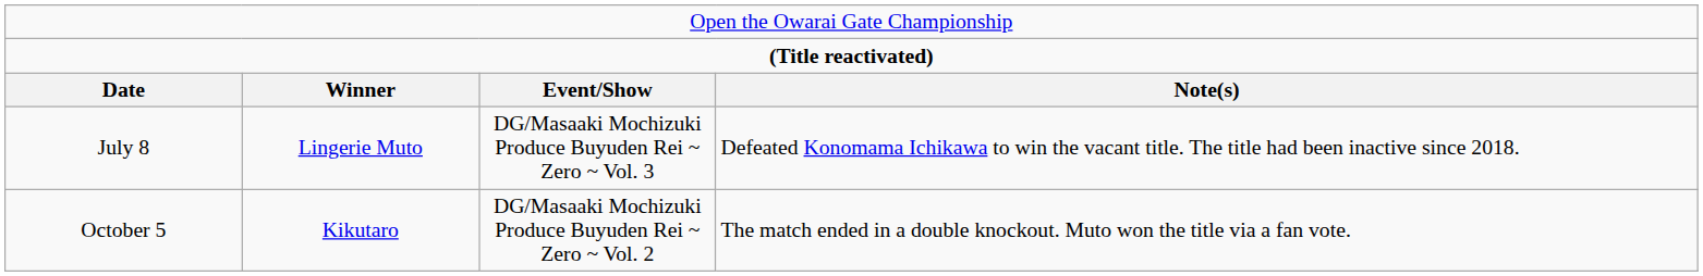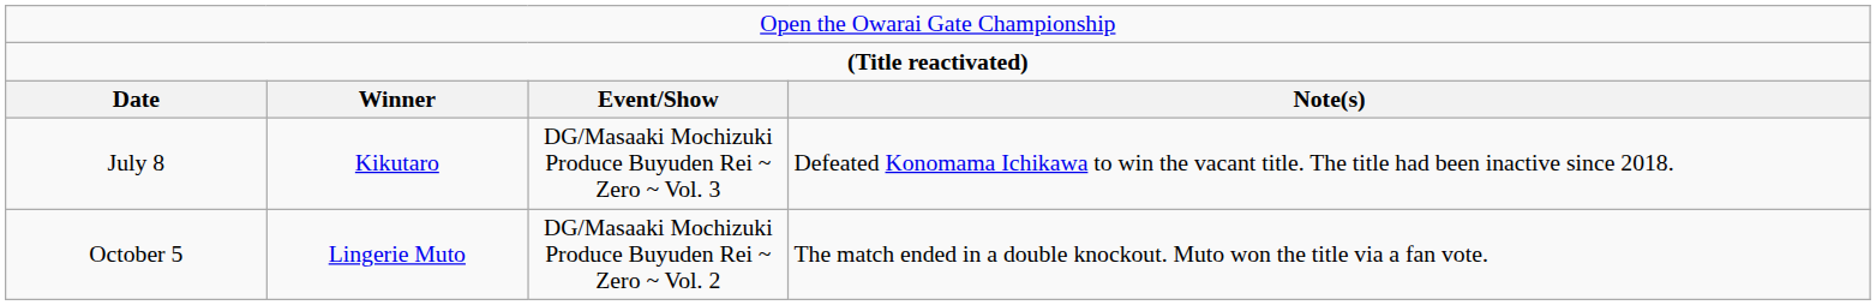July 8 | column 2: Lingerie Muto -> Kikutaro
October 5 | column 2: Kikutaro -> Lingerie Muto
